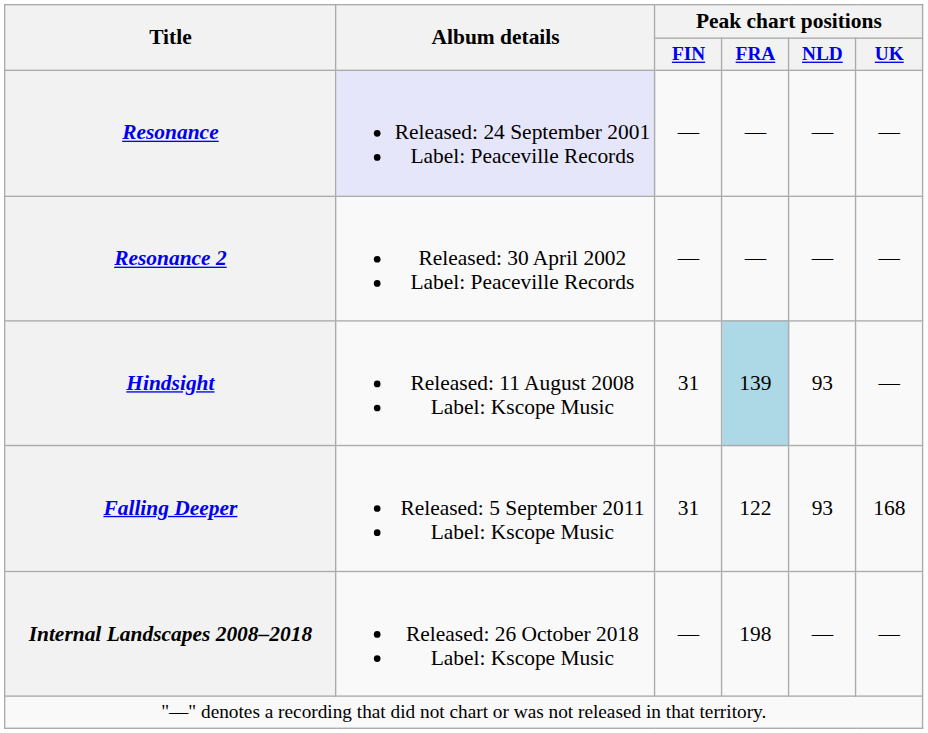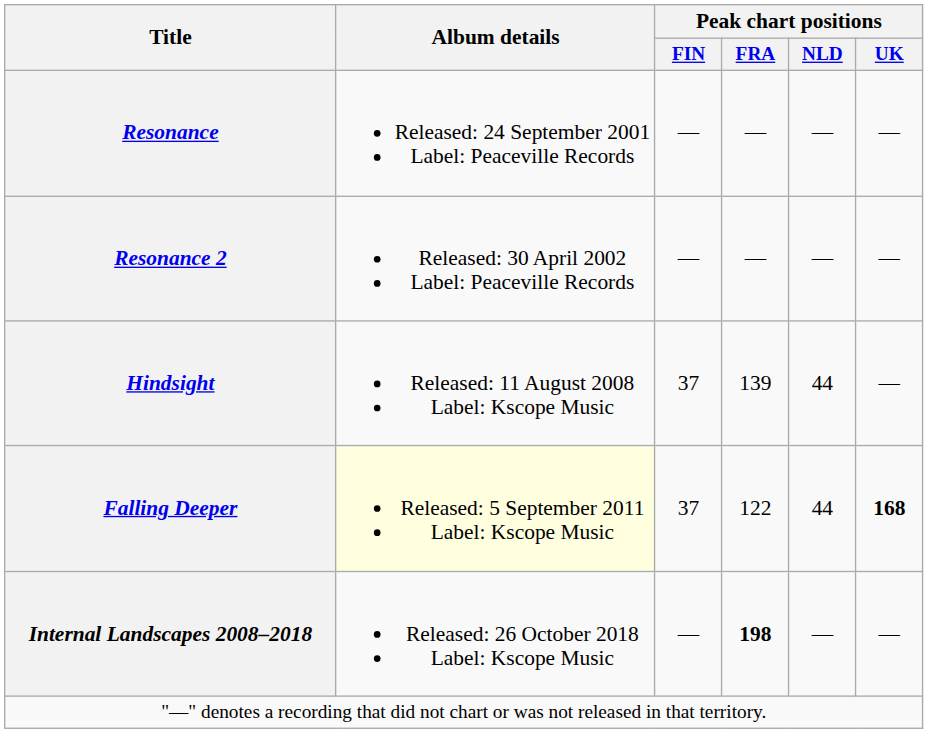Resonance | Album details: lavender background -> no background
Hindsight | Peak chart positions / FIN: 31 -> 37
Hindsight | Peak chart positions / FRA: lightblue background -> no background
Hindsight | Peak chart positions / NLD: 93 -> 44
Falling Deeper | Album details: no background -> lightyellow background
Falling Deeper | Peak chart positions / FIN: 31 -> 37
Falling Deeper | Peak chart positions / NLD: 93 -> 44
Falling Deeper | Peak chart positions / UK: normal -> bold
Internal Landscapes 2008–2018 | Peak chart positions / FRA: normal -> bold
